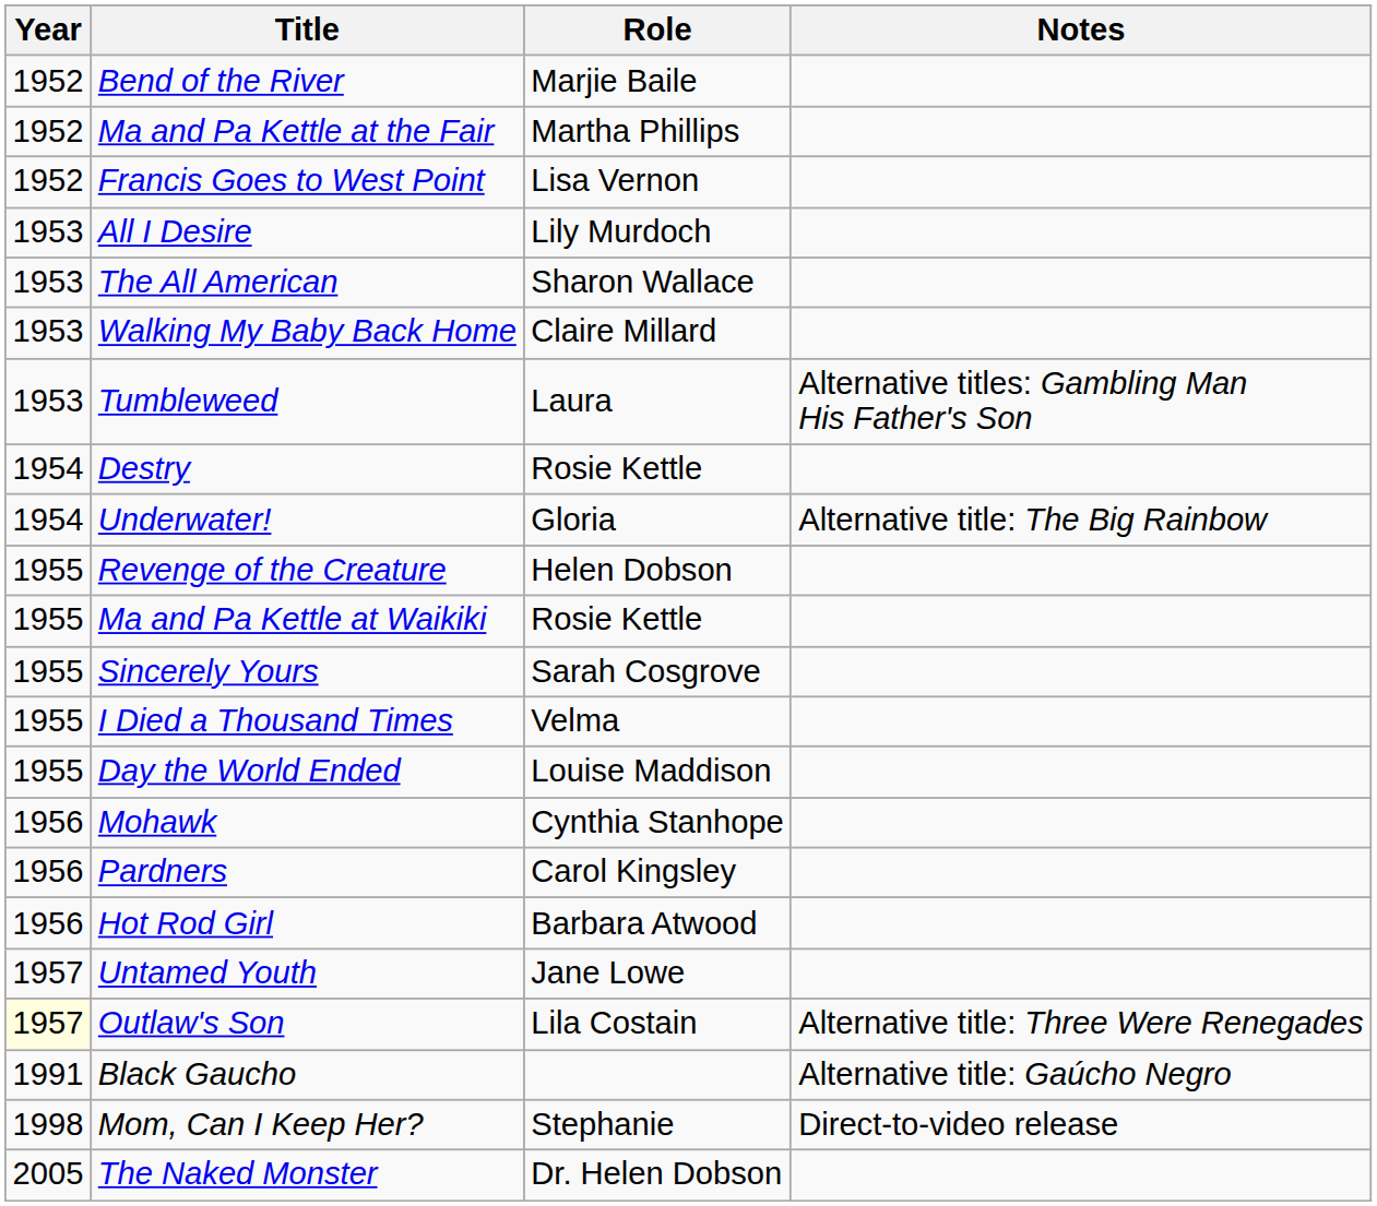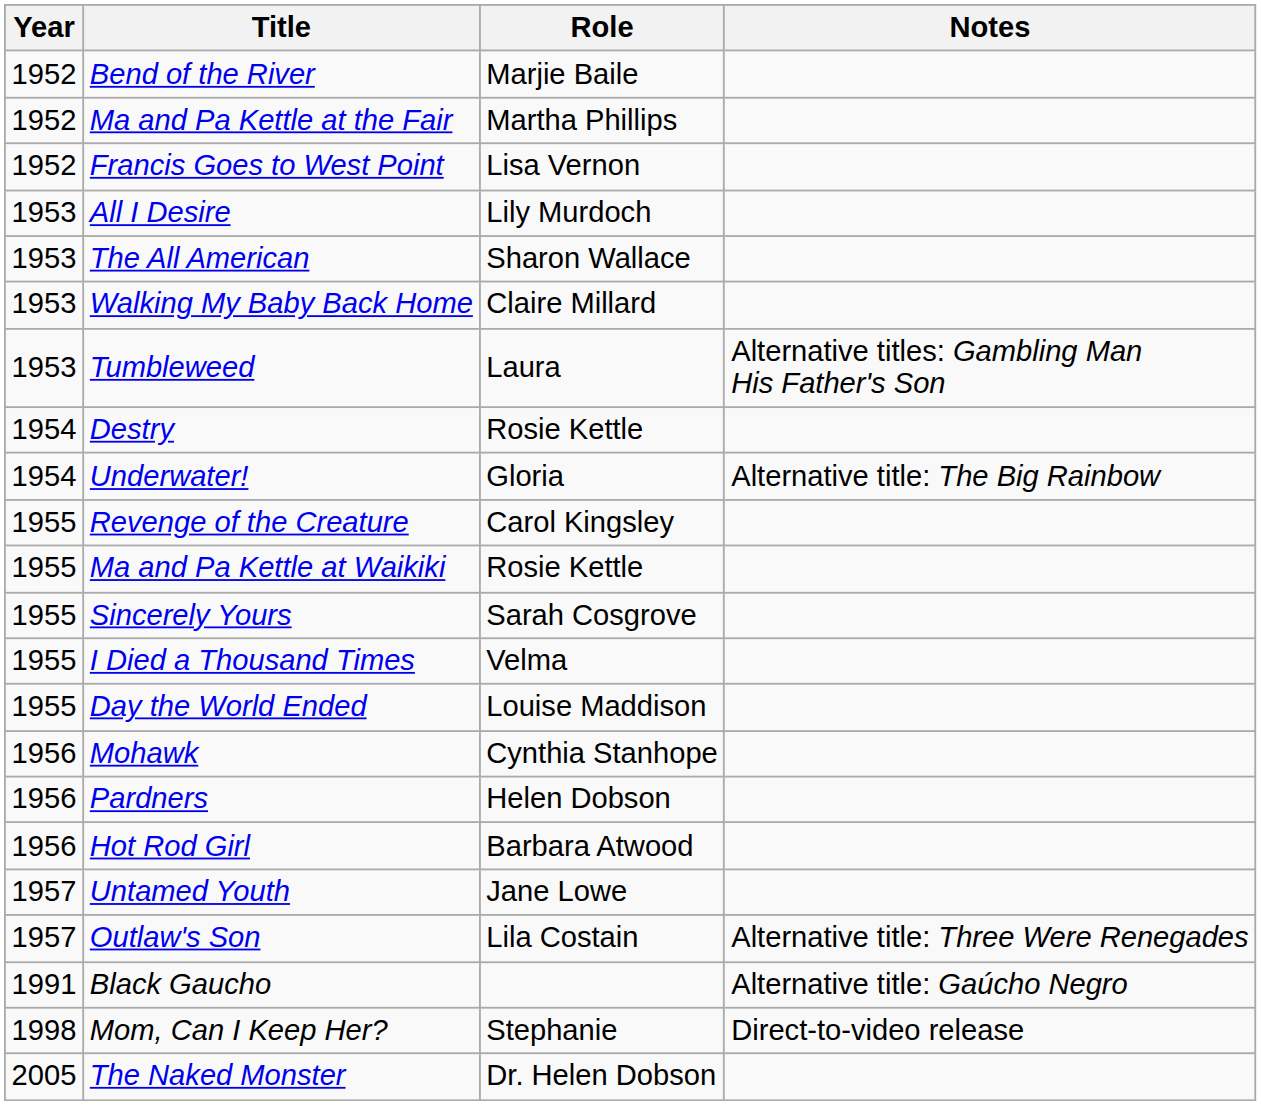Revenge of the Creature | Role: Helen Dobson -> Carol Kingsley
Pardners | Role: Carol Kingsley -> Helen Dobson
Outlaw's Son | Year: lightyellow background -> no background
